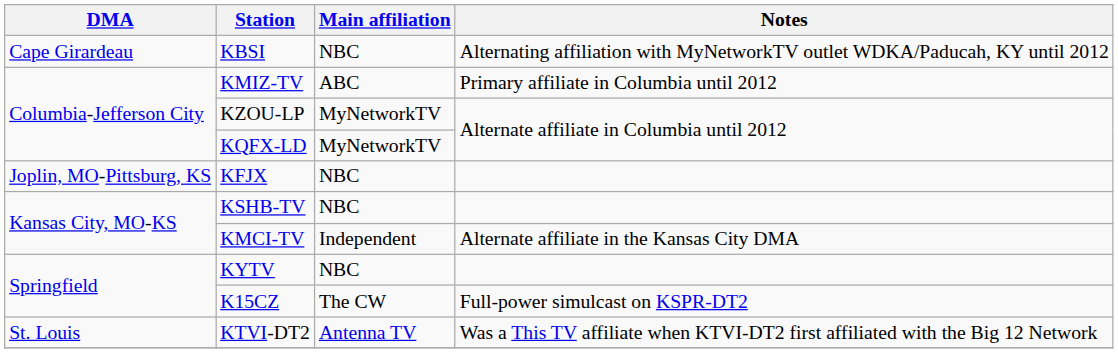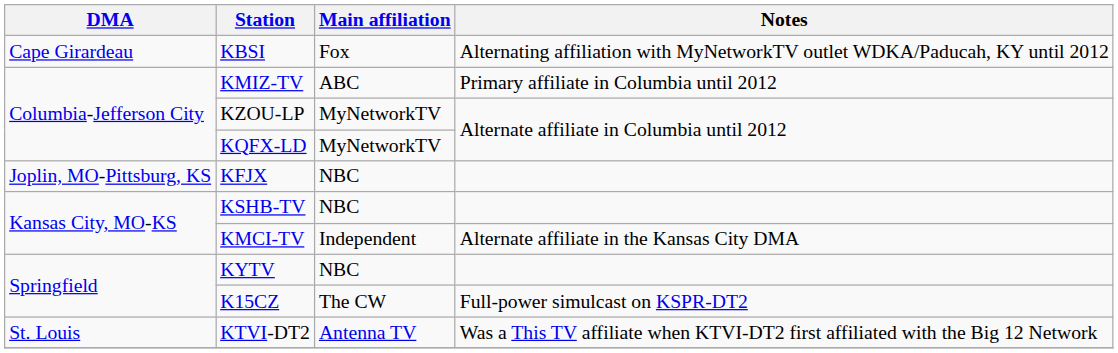KBSI | Main affiliation: NBC -> Fox
